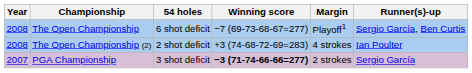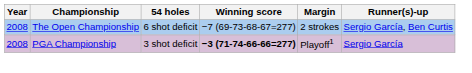The Open Championship | Margin: Playoff1 -> 2 strokes
- row: 2008 | The Open Championship (2) | 2 shot deficit | +3 (74-68-72-69=283) | 4 strokes | Ian Poulter
PGA Championship | Year: 2007 -> 2008
PGA Championship | Margin: 2 strokes -> Playoff1
